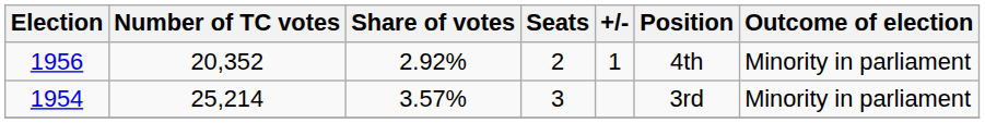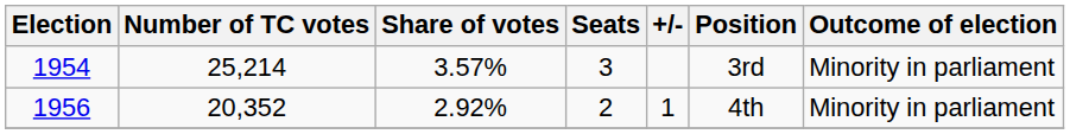rows swapped: 1956 <-> 1954
